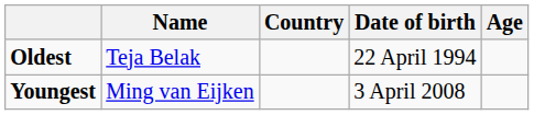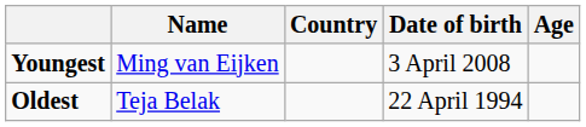rows swapped: Youngest <-> Oldest
